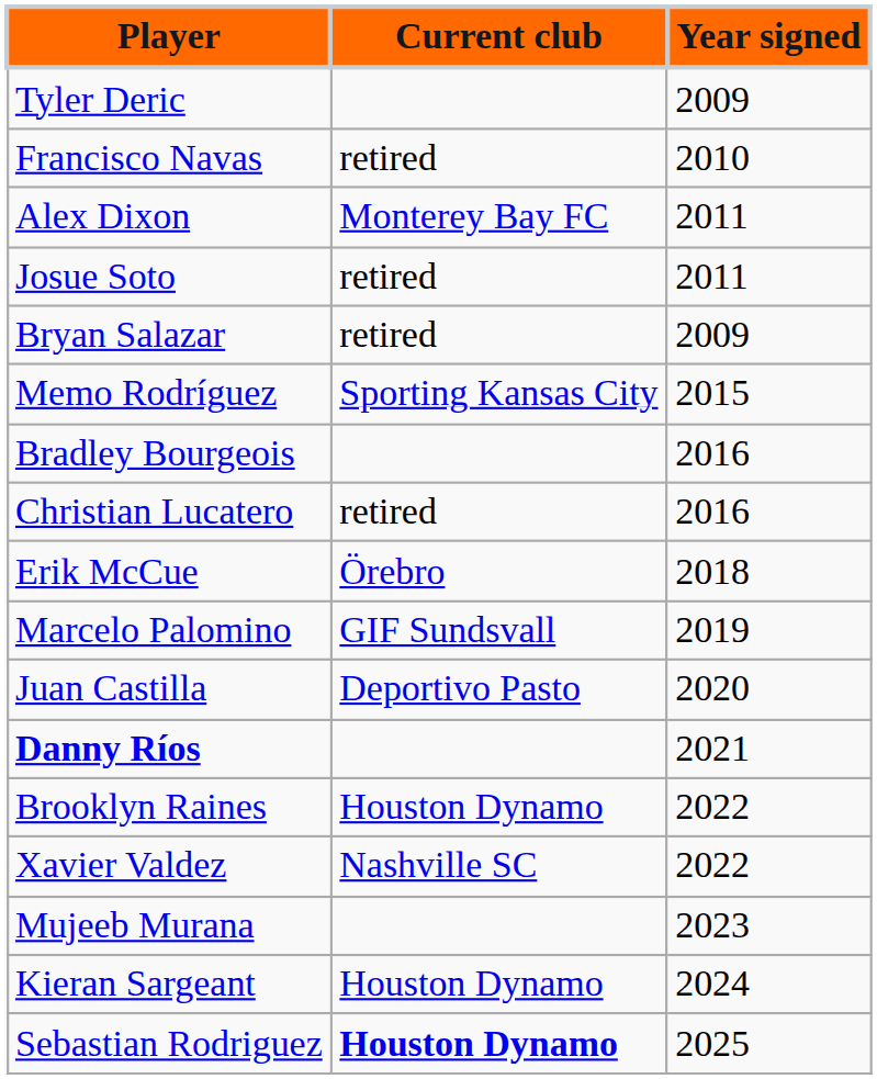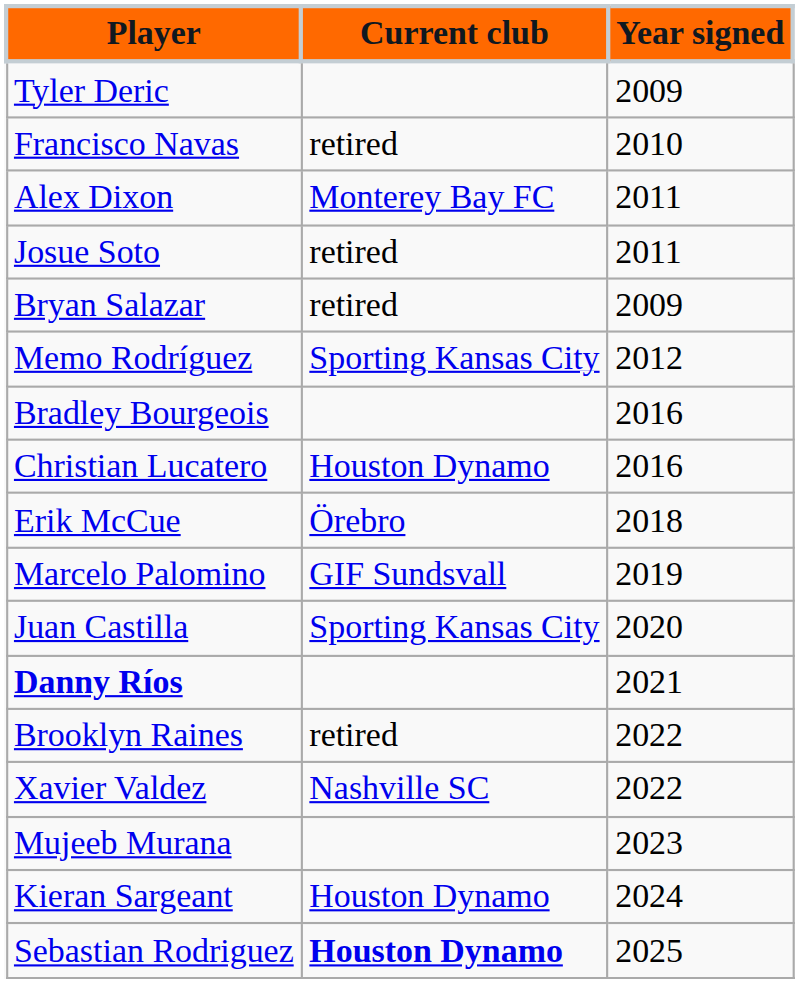Memo Rodríguez | Year signed: 2015 -> 2012
Christian Lucatero | Current club: retired -> Houston Dynamo
Juan Castilla | Current club: Deportivo Pasto -> Sporting Kansas City
Brooklyn Raines | Current club: Houston Dynamo -> retired
